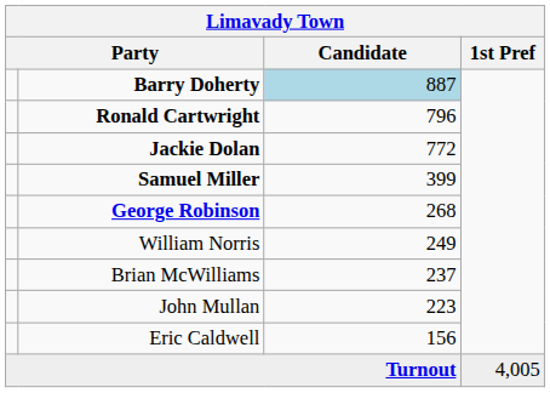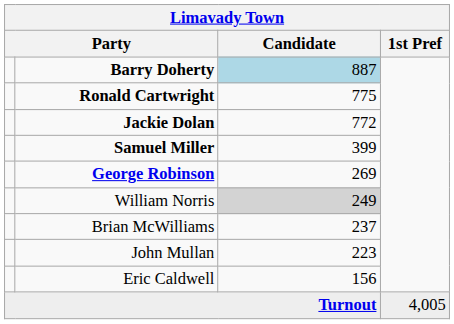Ronald Cartwright | Candidate: 796 -> 775
George Robinson | Candidate: 268 -> 269
William Norris | Candidate: no background -> lightgrey background
